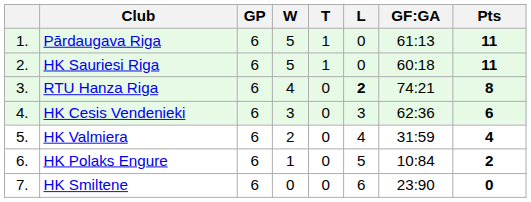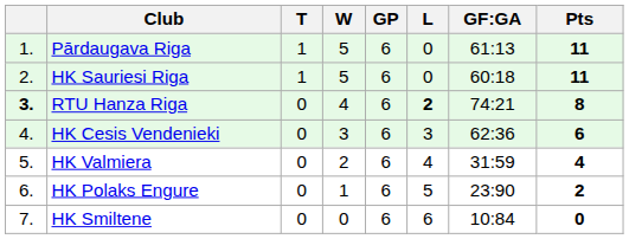columns swapped: GP <-> T
RTU Hanza Riga | column 1: normal -> bold
HK Polaks Engure | GF:GA: 10:84 -> 23:90
HK Smiltene | GF:GA: 23:90 -> 10:84
